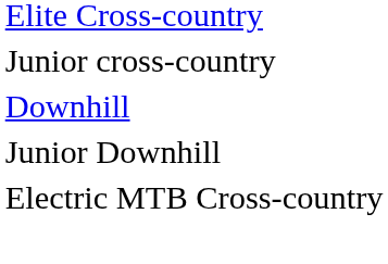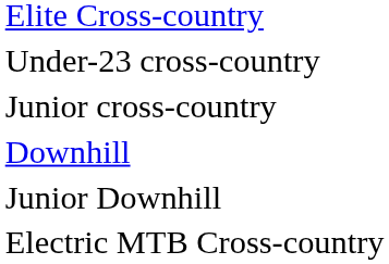+ row: Under-23 cross-country
